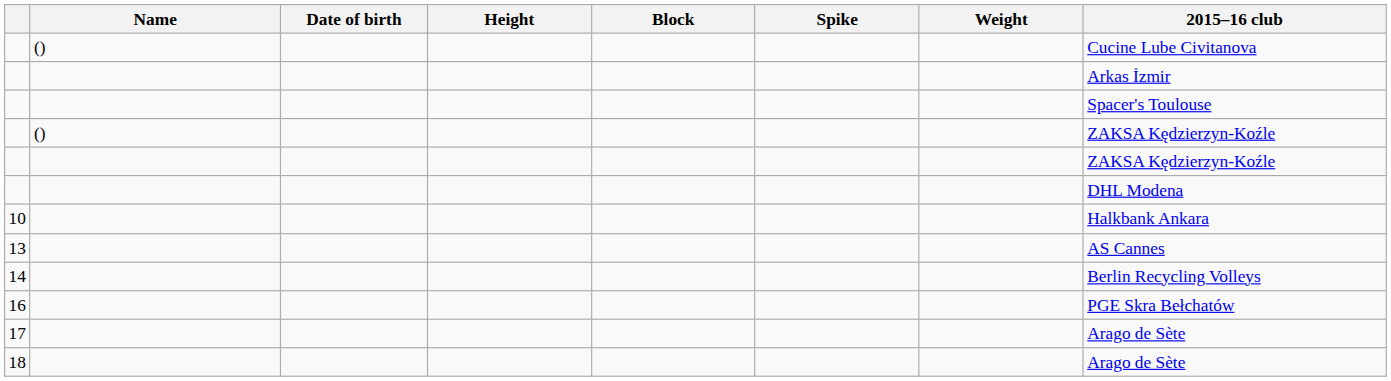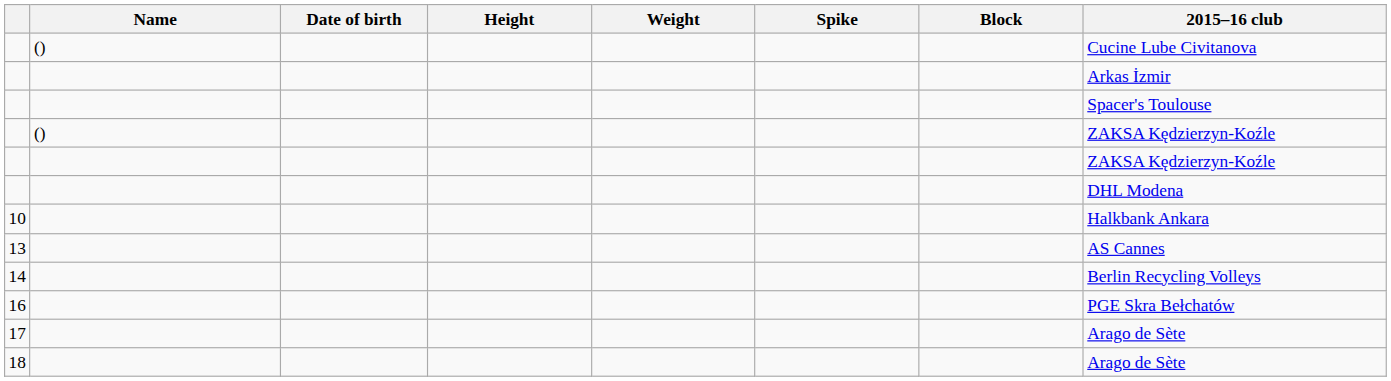columns swapped: Weight <-> Block
